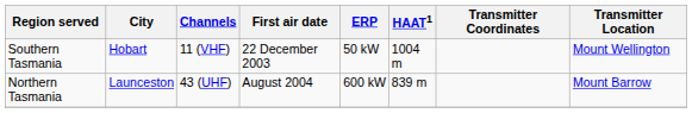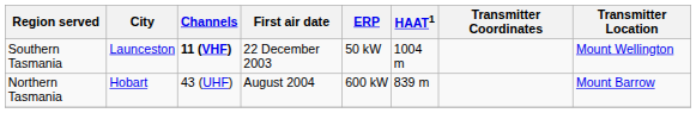Southern Tasmania | City: Hobart -> Launceston
Southern Tasmania | Channels: normal -> bold
Northern Tasmania | City: Launceston -> Hobart
